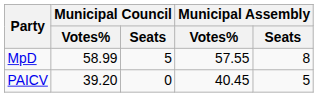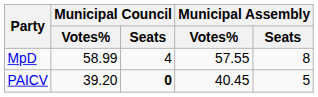MpD | Municipal Council / Seats: 5 -> 4
PAICV | Municipal Council / Seats: normal -> bold
